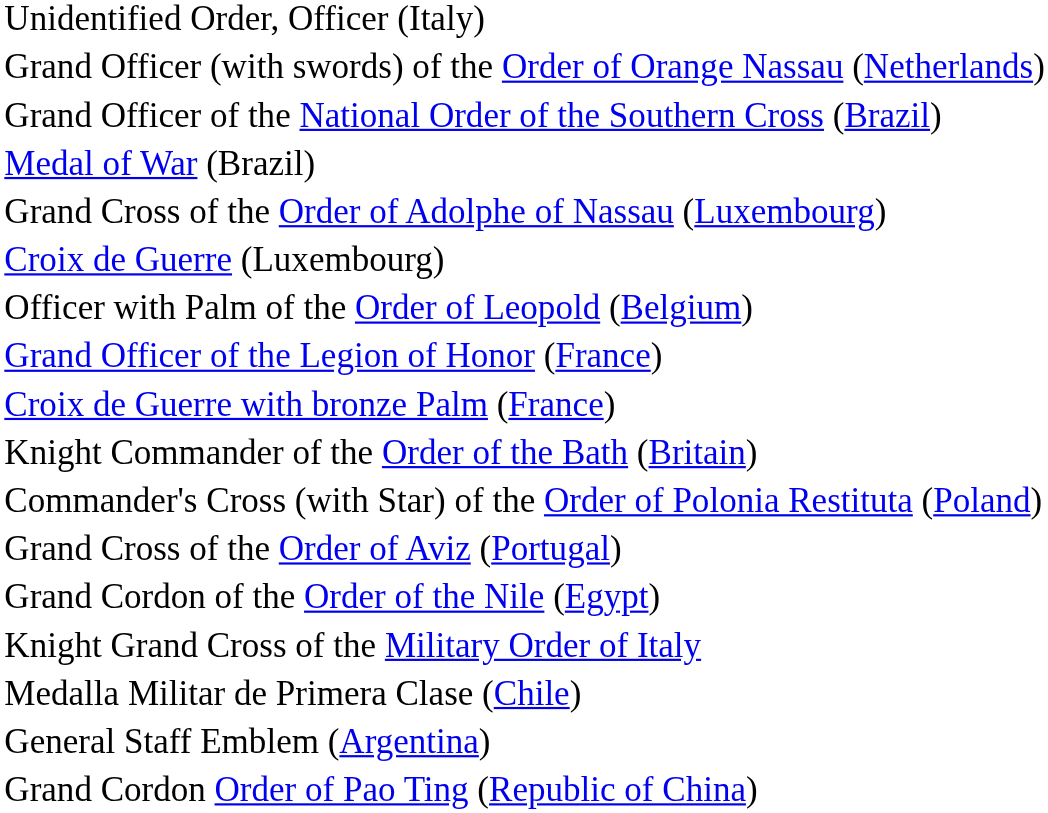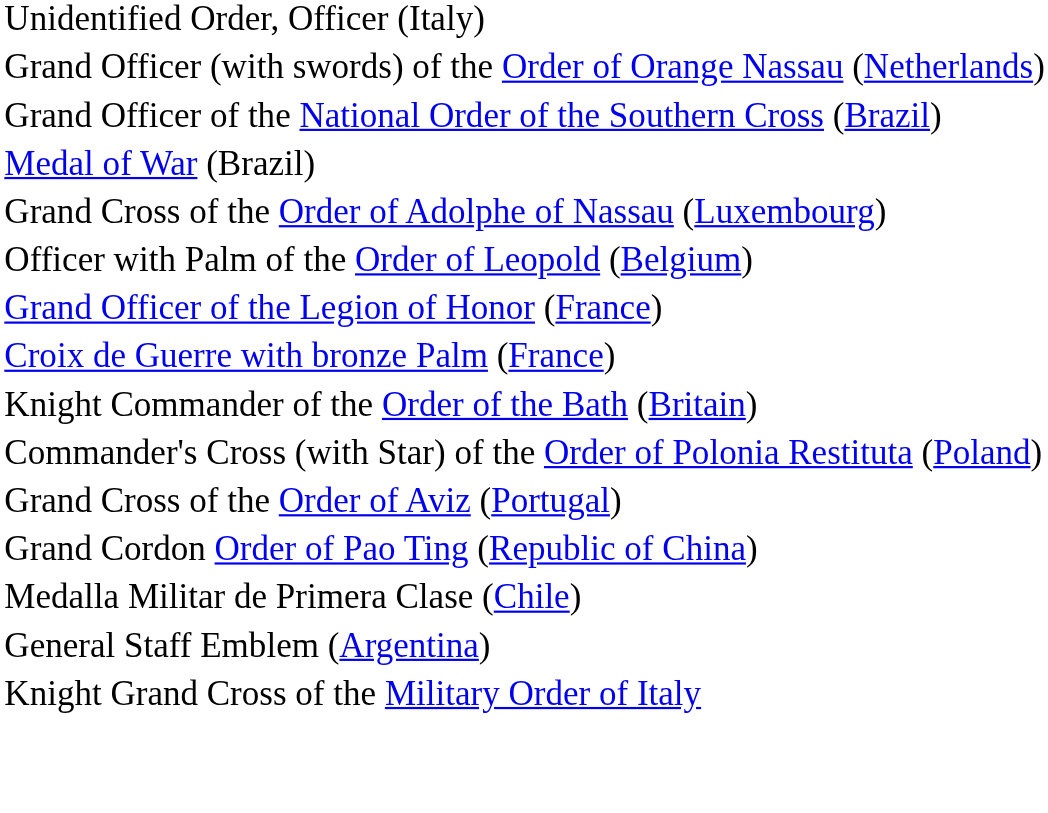- row: Croix de Guerre (Luxembourg)
- row: Grand Cordon of the Order of the Nile (Egypt)
rows swapped: Grand Cordon Order of Pao Ting (Republic of China) <-> Knight Grand Cross of the Military Order of Italy
